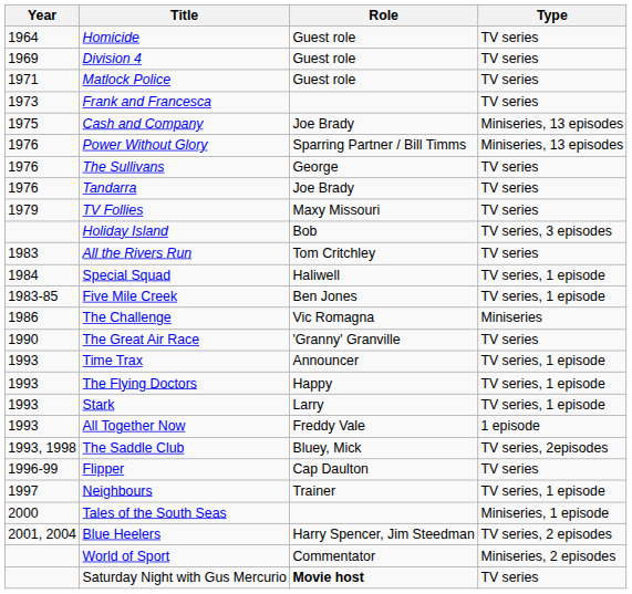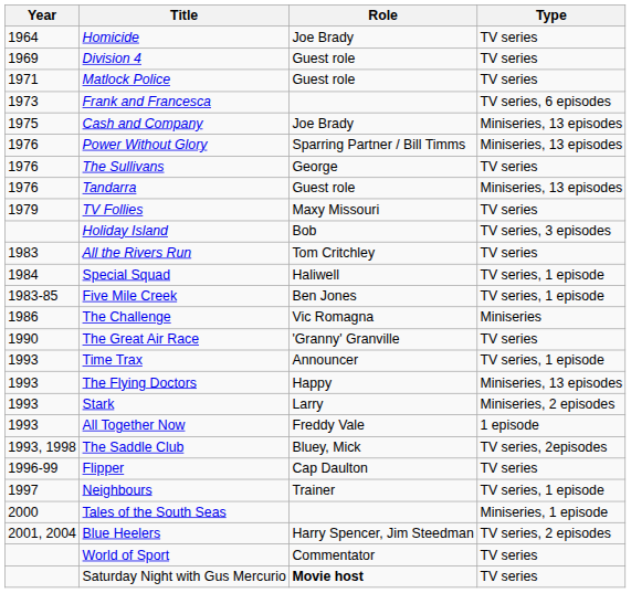Homicide | Role: Guest role -> Joe Brady
Frank and Francesca | Type: TV series -> TV series, 6 episodes
Tandarra | Role: Joe Brady -> Guest role
Tandarra | Type: TV series -> Miniseries, 13 episodes
The Flying Doctors | Type: TV series, 1 episode -> Miniseries, 13 episodes
Stark | Type: TV series, 1 episode -> Miniseries, 2 episodes
World of Sport | Type: Miniseries, 2 episodes -> TV series
